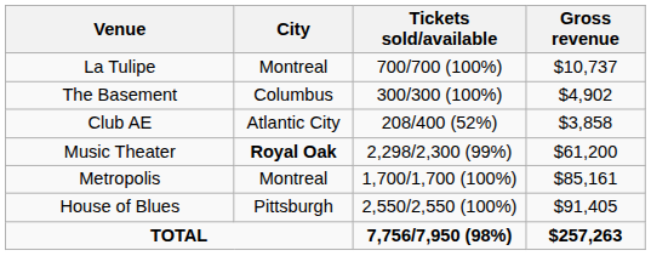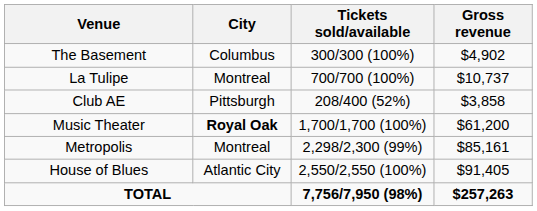rows swapped: La Tulipe <-> The Basement
Club AE | City: Atlantic City -> Pittsburgh
Music Theater | Tickets sold/available: 2,298/2,300 (99%) -> 1,700/1,700 (100%)
Metropolis | Tickets sold/available: 1,700/1,700 (100%) -> 2,298/2,300 (99%)
House of Blues | City: Pittsburgh -> Atlantic City
